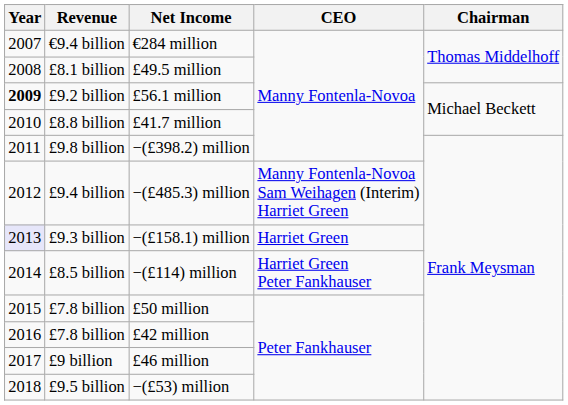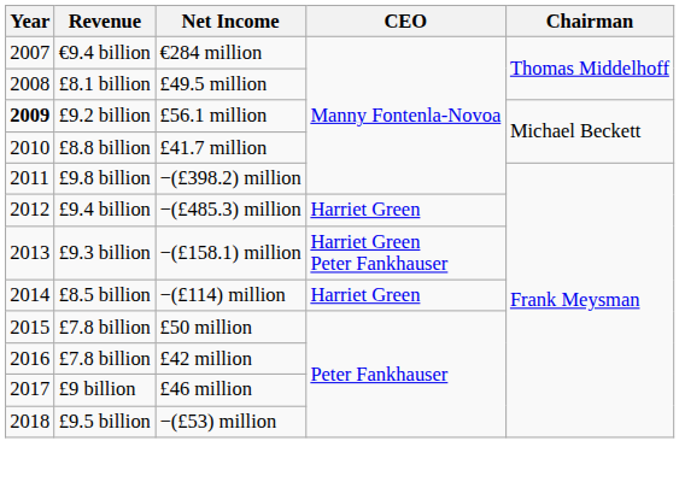−(£485.3) million | CEO: Manny Fontenla-Novoa Sam Weihagen (Interim) Harriet Green -> Harriet Green
−(£158.1) million | Year: lavender background -> no background
−(£158.1) million | CEO: Harriet Green -> Harriet Green Peter Fankhauser
−(£114) million | CEO: Harriet Green Peter Fankhauser -> Harriet Green
